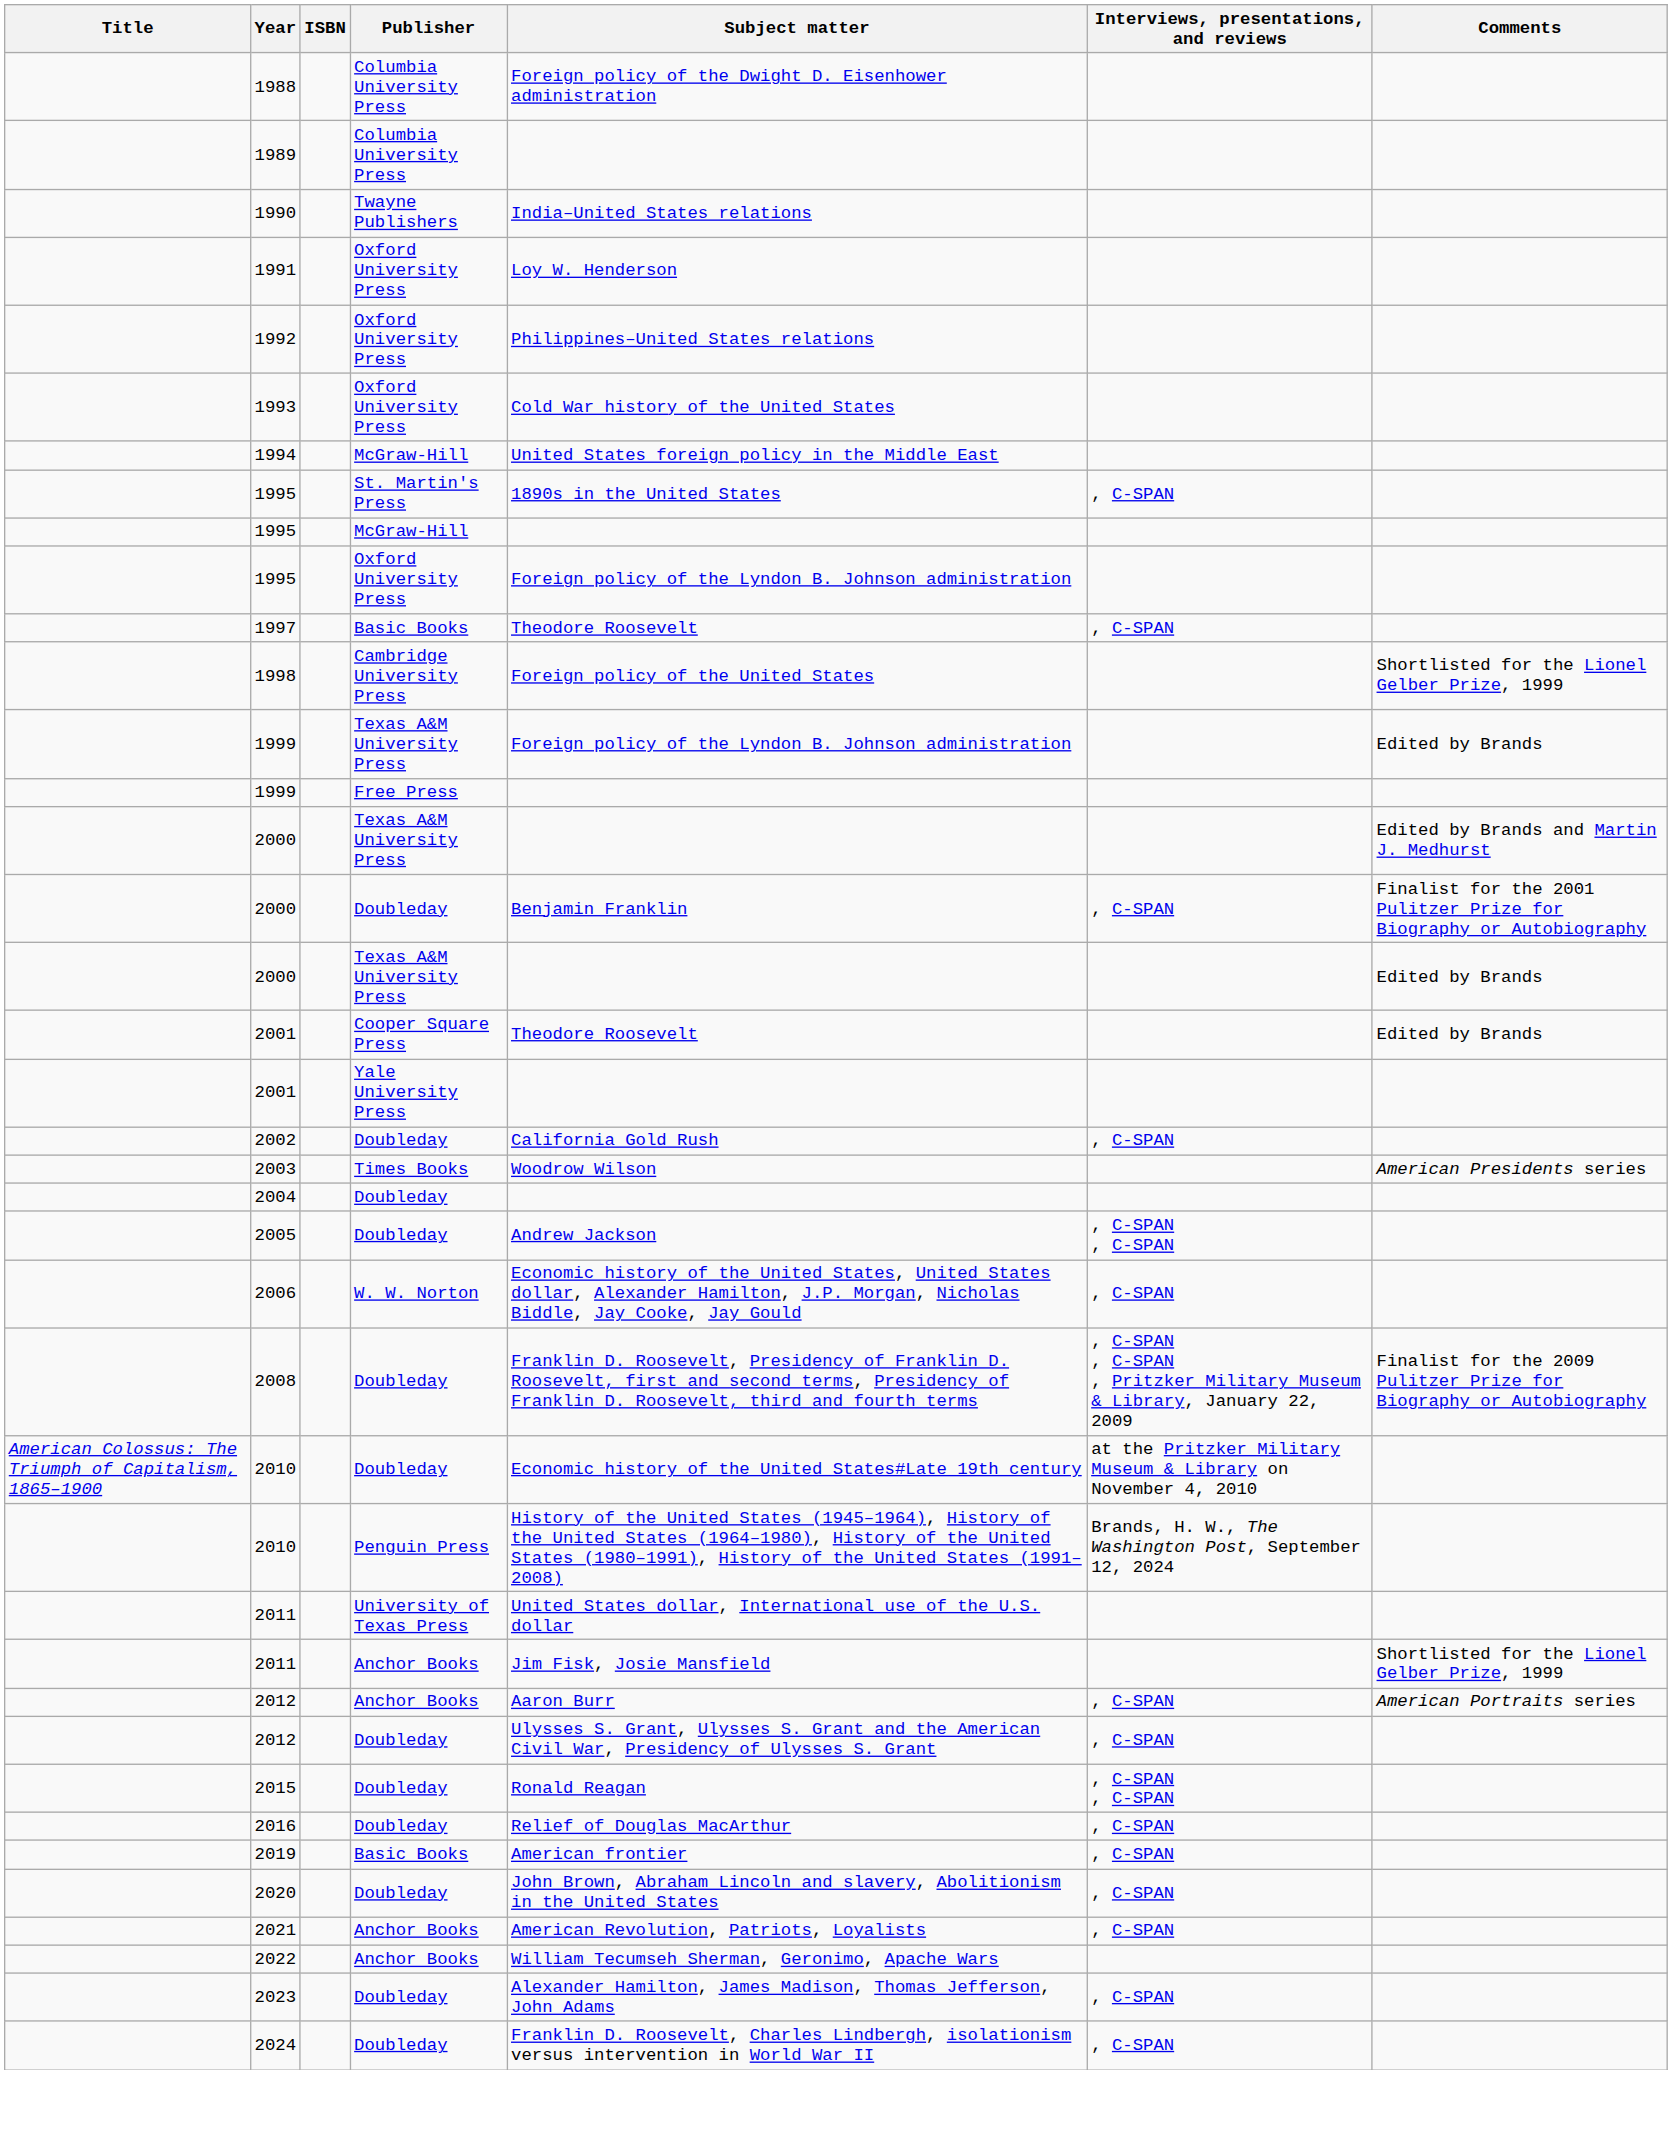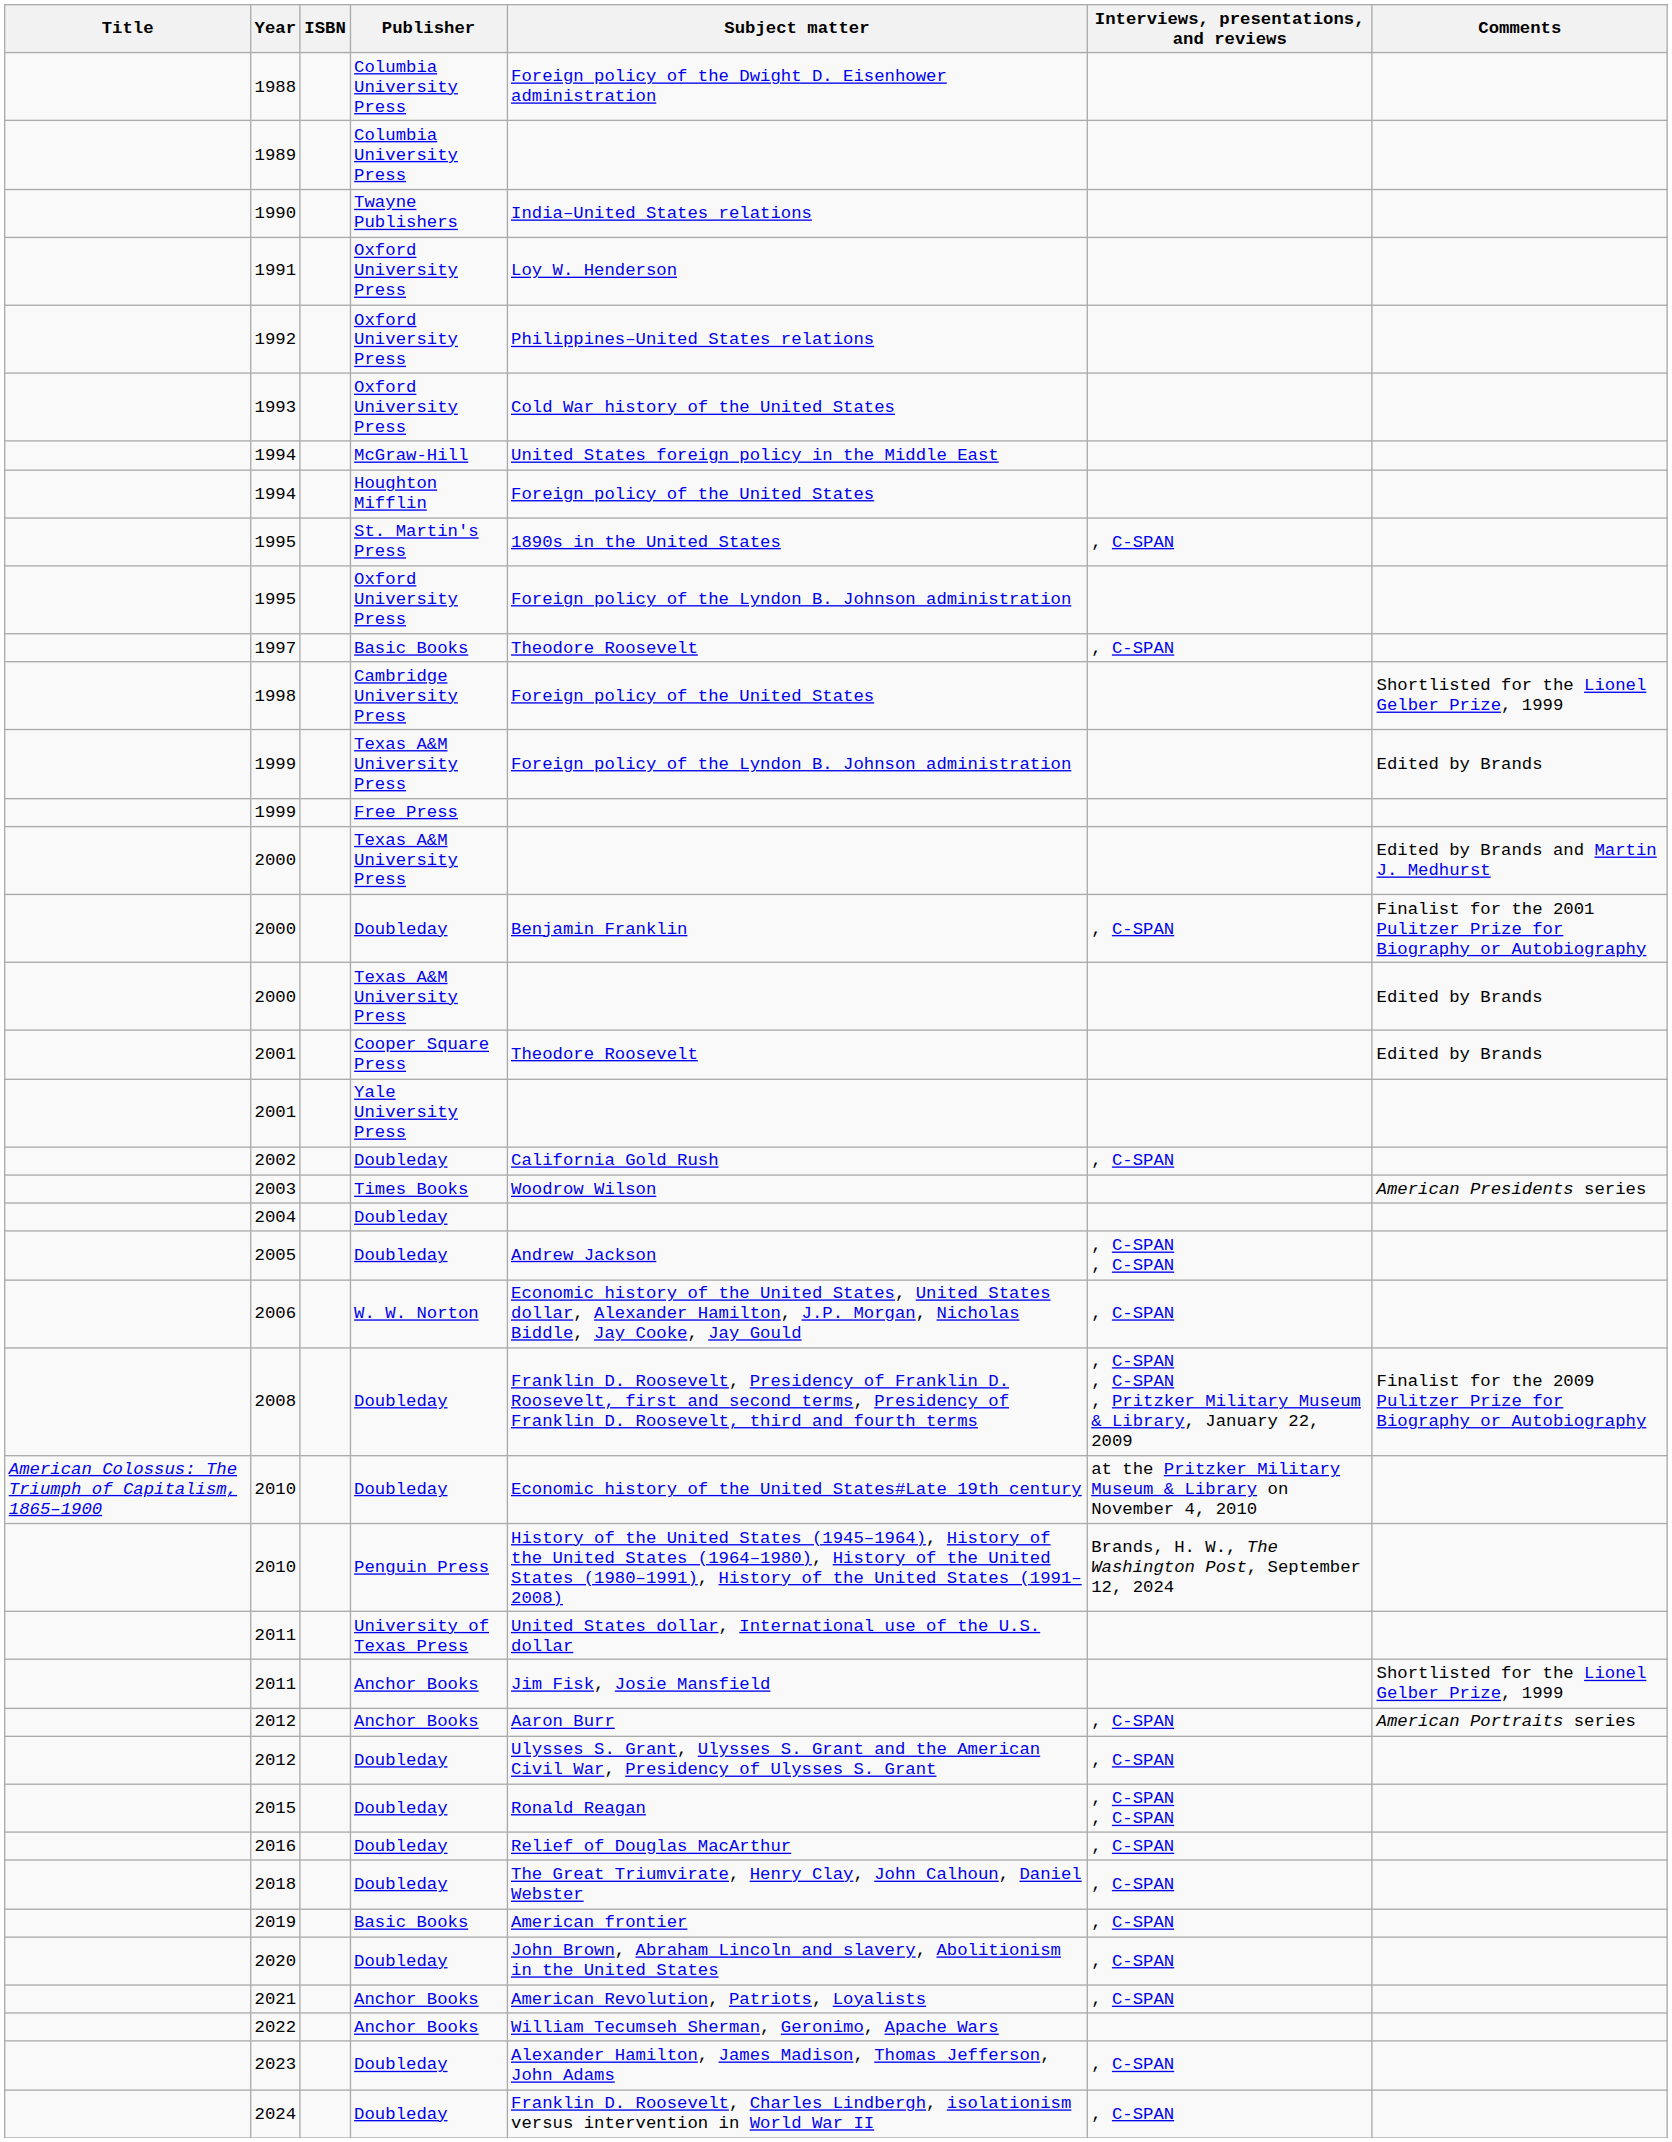+ row: 1994 | Houghton Mifflin | Foreign policy of the United States
- row: 1995 | McGraw-Hill
+ row: 2018 | Doubleday | The Great Triumvirate, Henry Clay, John Calhoun, Daniel Webster | , C-SPAN
